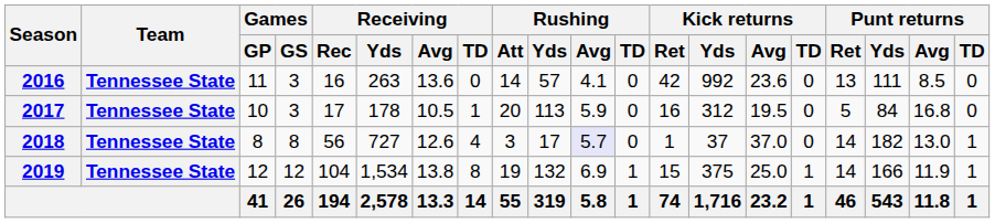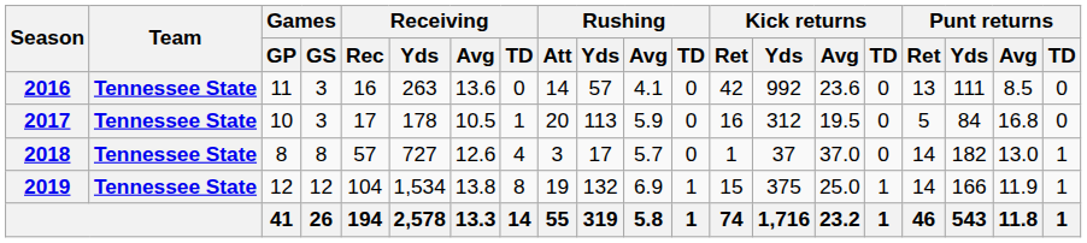2018 | Receiving / Rec: 56 -> 57
2018 | Rushing / Avg: lavender background -> no background
